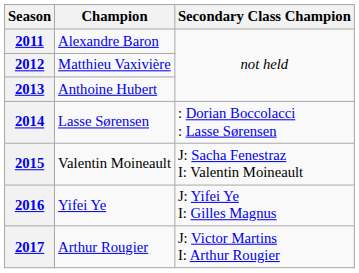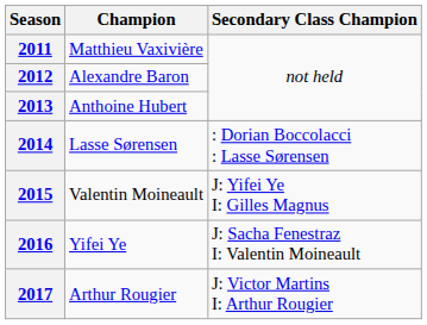2011 | Champion: Alexandre Baron -> Matthieu Vaxivière
2012 | Champion: Matthieu Vaxivière -> Alexandre Baron
2015 | Secondary Class Champion: J: Sacha Fenestraz I: Valentin Moineault -> J: Yifei Ye I: Gilles Magnus
2016 | Secondary Class Champion: J: Yifei Ye I: Gilles Magnus -> J: Sacha Fenestraz I: Valentin Moineault
